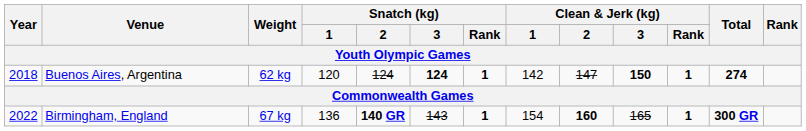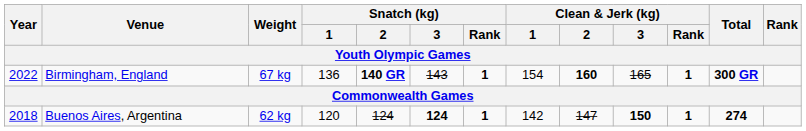rows swapped: Buenos Aires, Argentina <-> Birmingham, England
